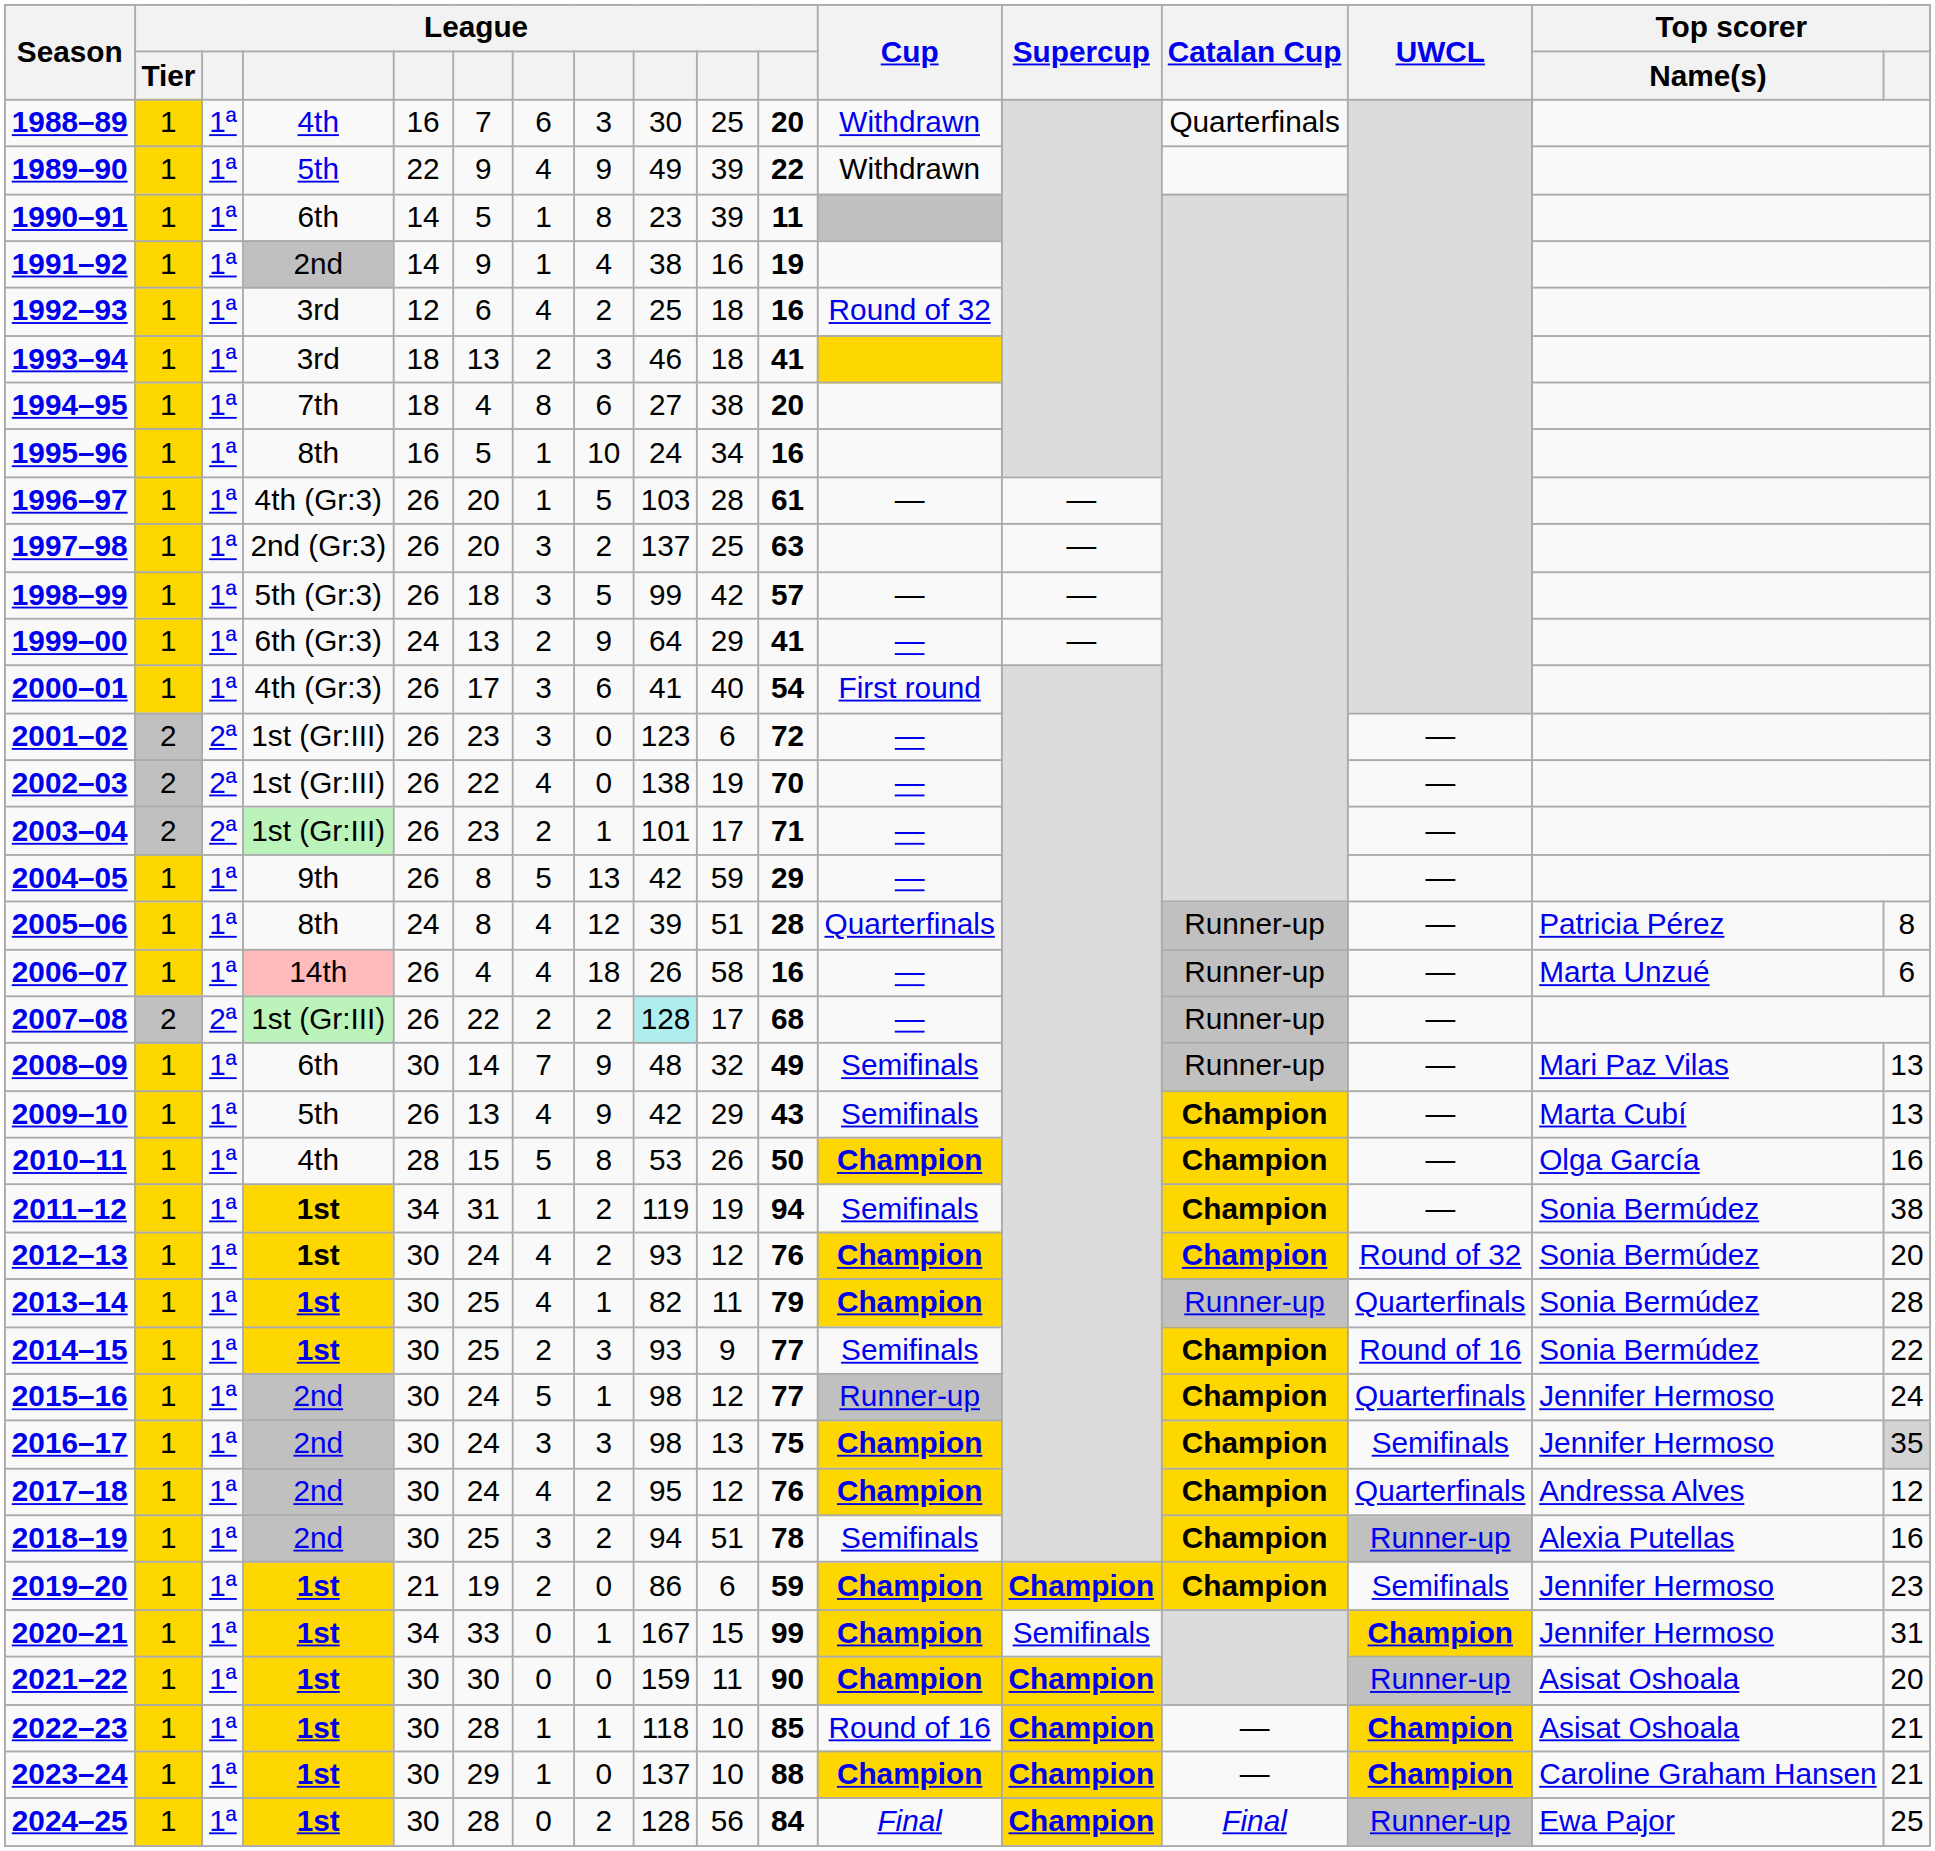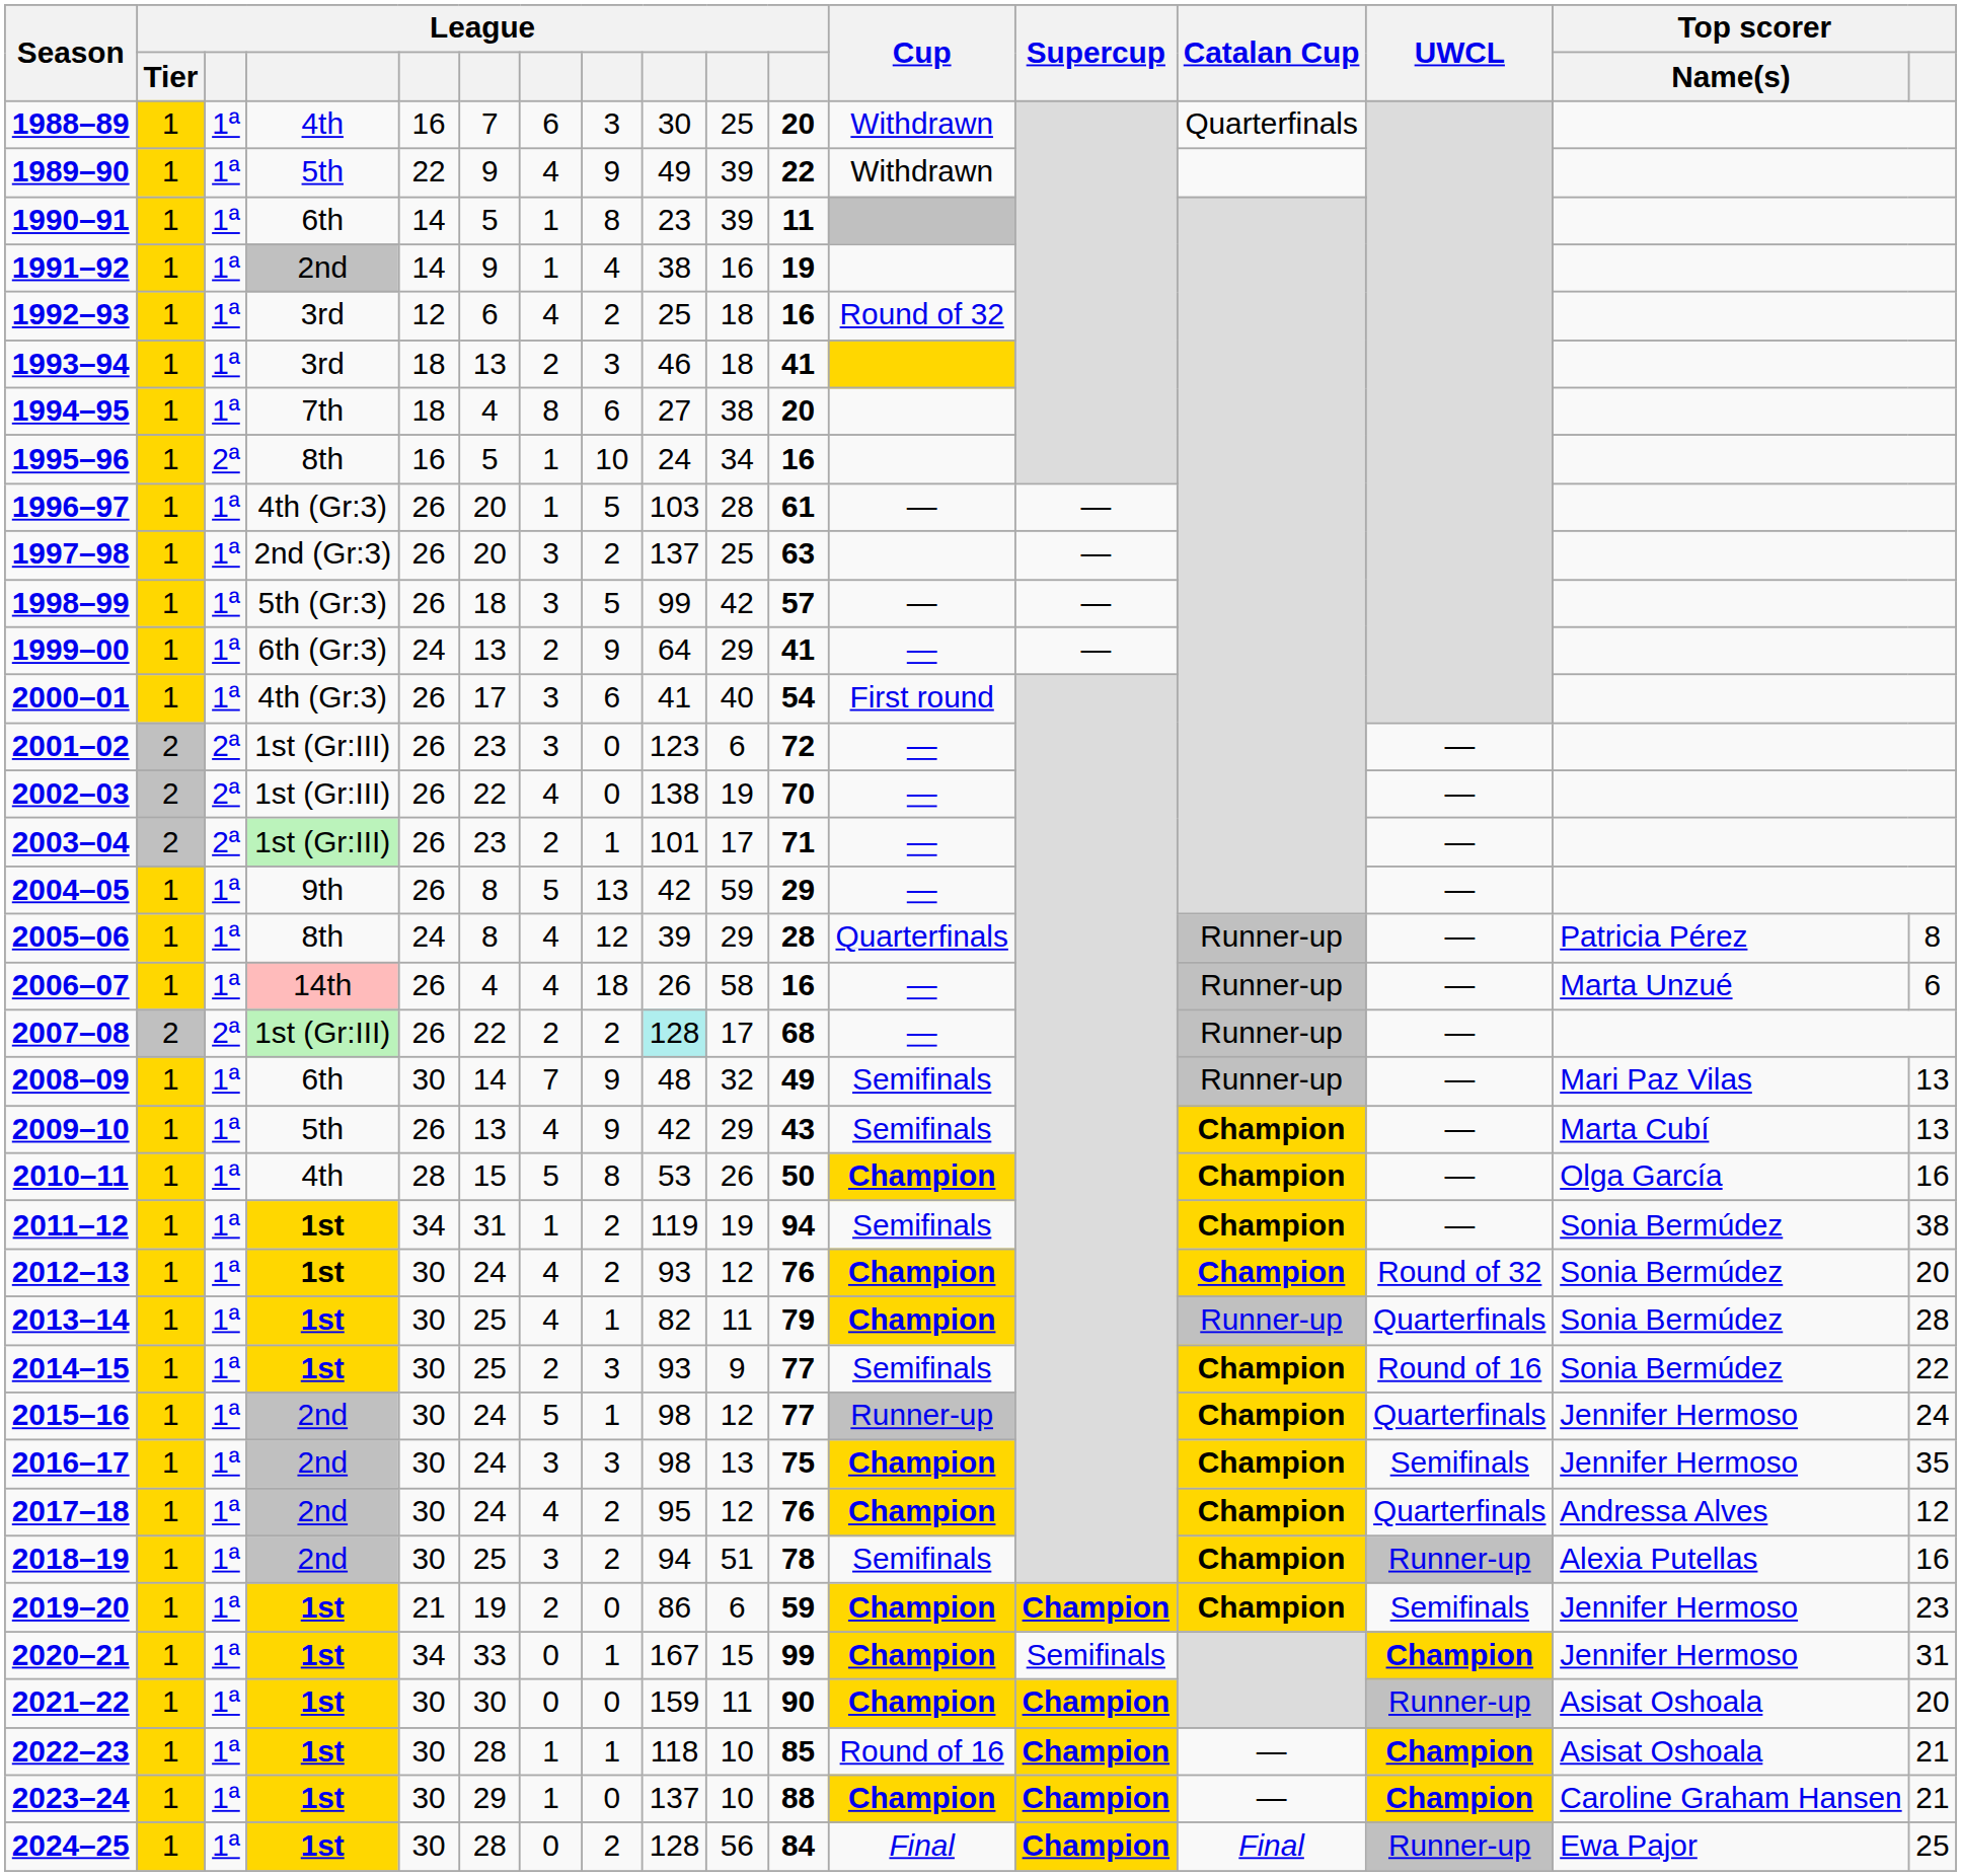1995–96 | column 3: 1ª -> 2ª
2005–06 | column 10: 51 -> 29
2016–17 | Top scorer: lightgrey background -> no background
